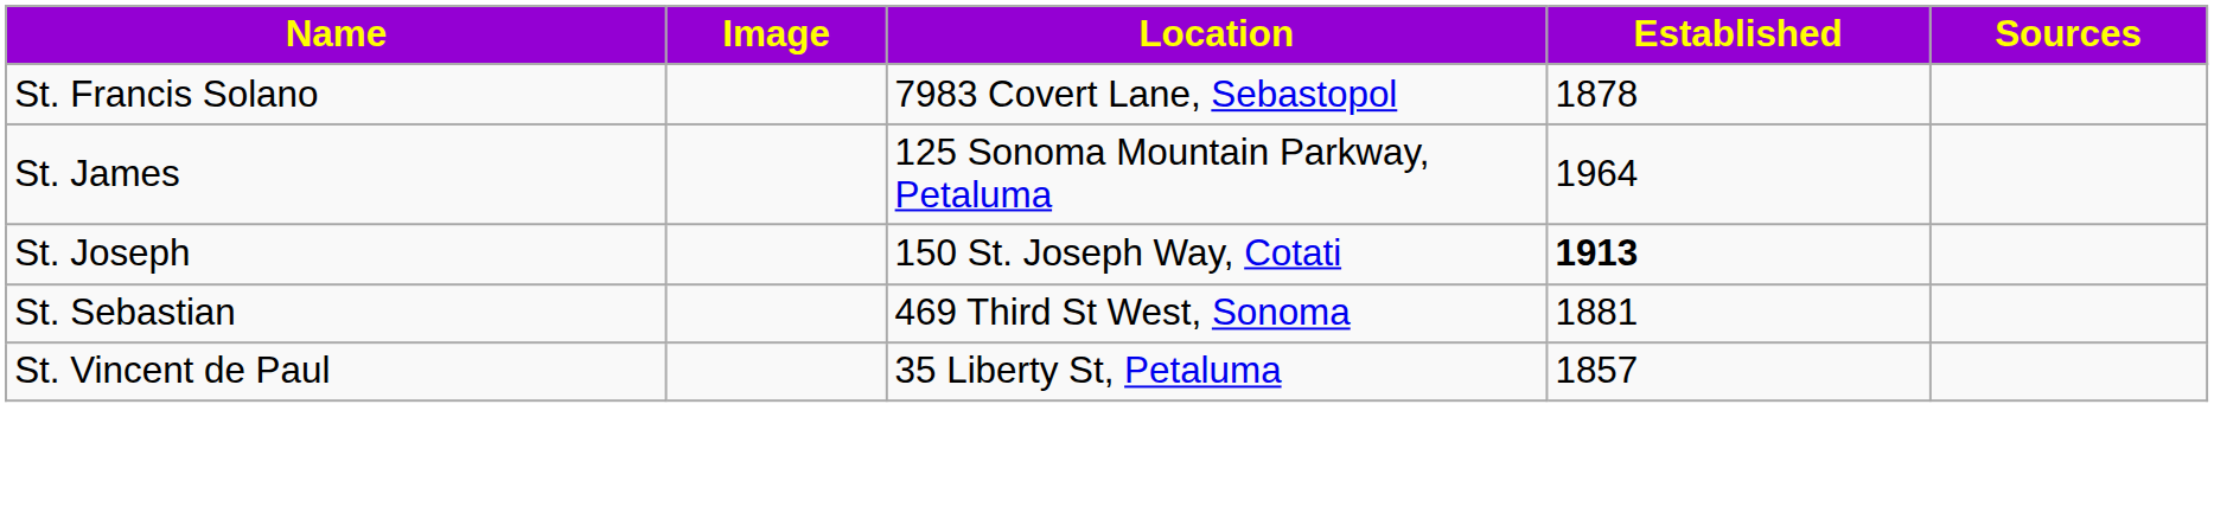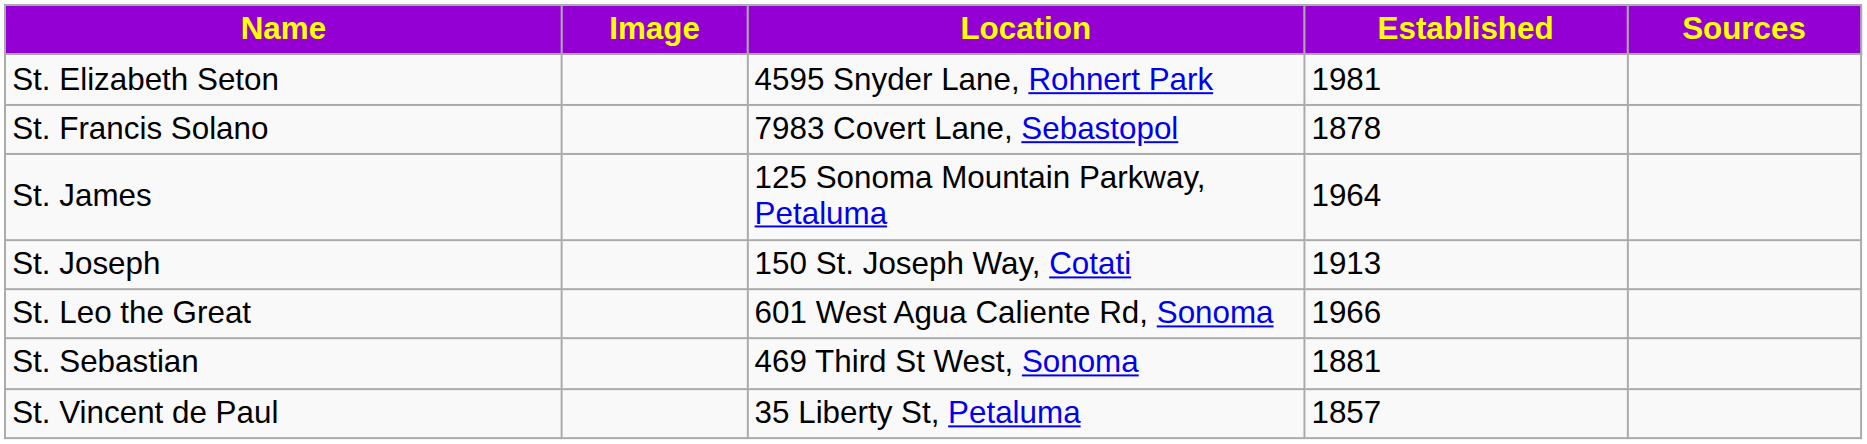+ row: St. Elizabeth Seton | 4595 Snyder Lane, Rohnert Park | 1981
St. Joseph | Established: bold -> normal
+ row: St. Leo the Great | 601 West Agua Caliente Rd, Sonoma | 1966
